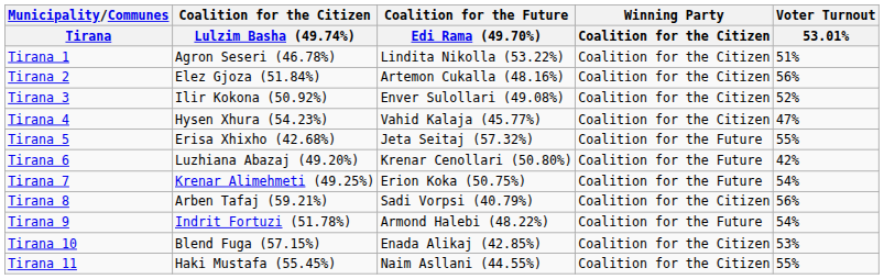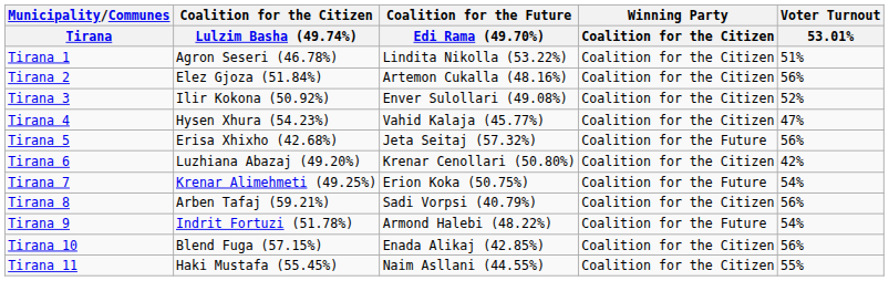Tirana 5 | Voter Turnout / 53.01%: 55% -> 56%
Tirana 6 | Winning Party / Coalition for the Citizen: Coalition for the Future -> Coalition for the Citizen
Tirana 10 | Voter Turnout / 53.01%: 53% -> 56%
